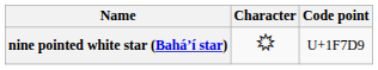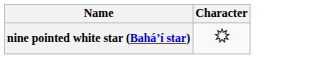- column: Code point | U+1F7D9
